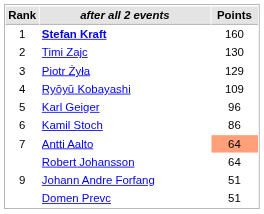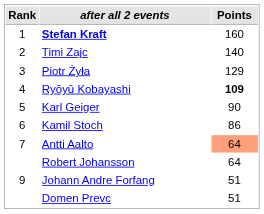Timi Zajc | Points: 130 -> 140
Ryōyū Kobayashi | Points: normal -> bold
Karl Geiger | Points: 96 -> 90
